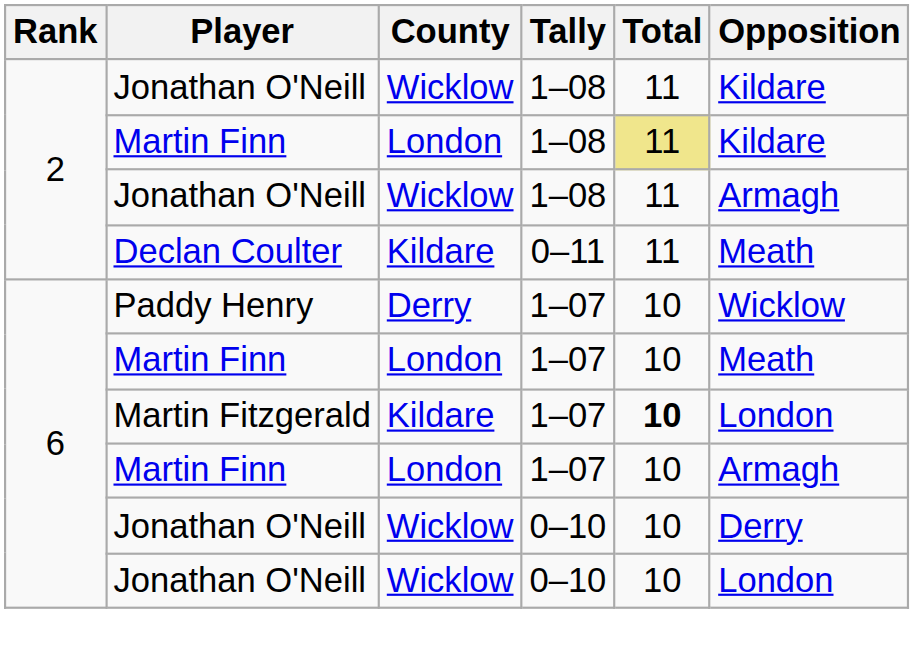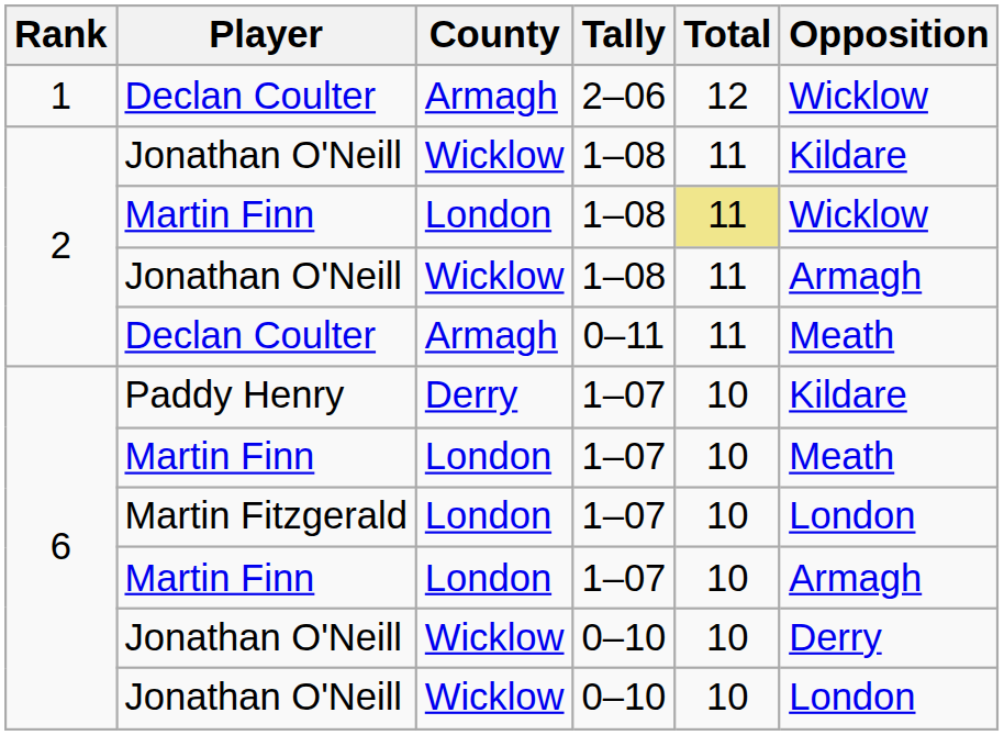+ row: 1 | Declan Coulter | Armagh | 2–06 | 12 | Wicklow
Martin Finn / 1–08 | Opposition: Kildare -> Wicklow
Declan Coulter / 0–11 | County: Kildare -> Armagh
Paddy Henry | Opposition: Wicklow -> Kildare
Martin Fitzgerald | County: Kildare -> London
Martin Fitzgerald | Total: bold -> normal
